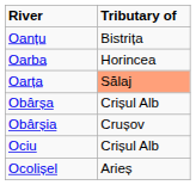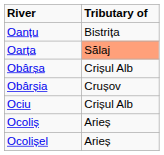- row: Oarba | Horincea
+ row: Ocoliș | Arieș
